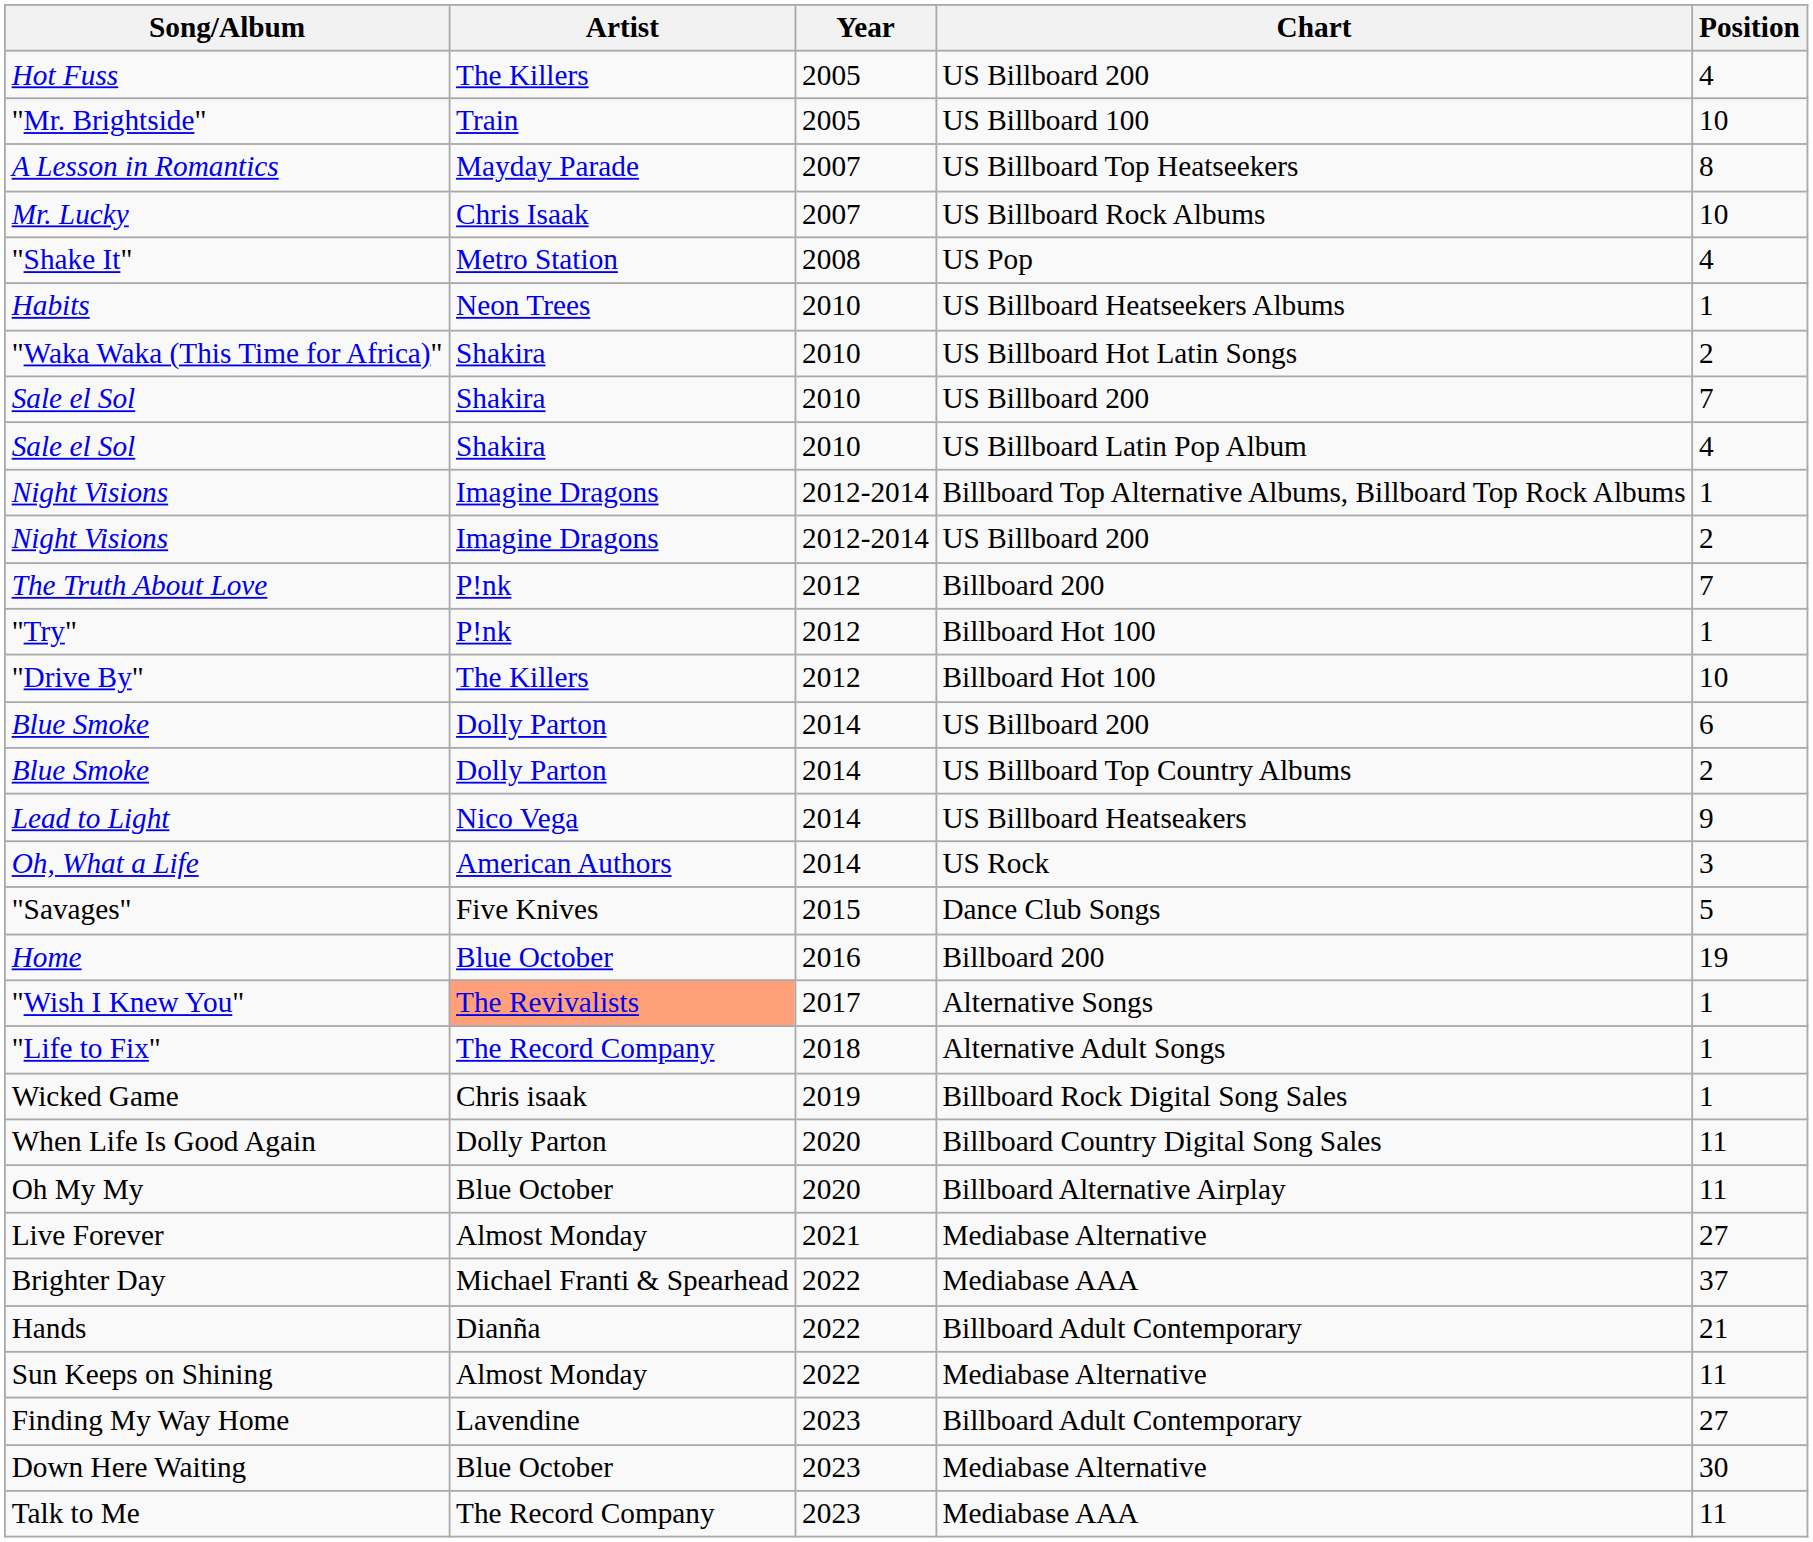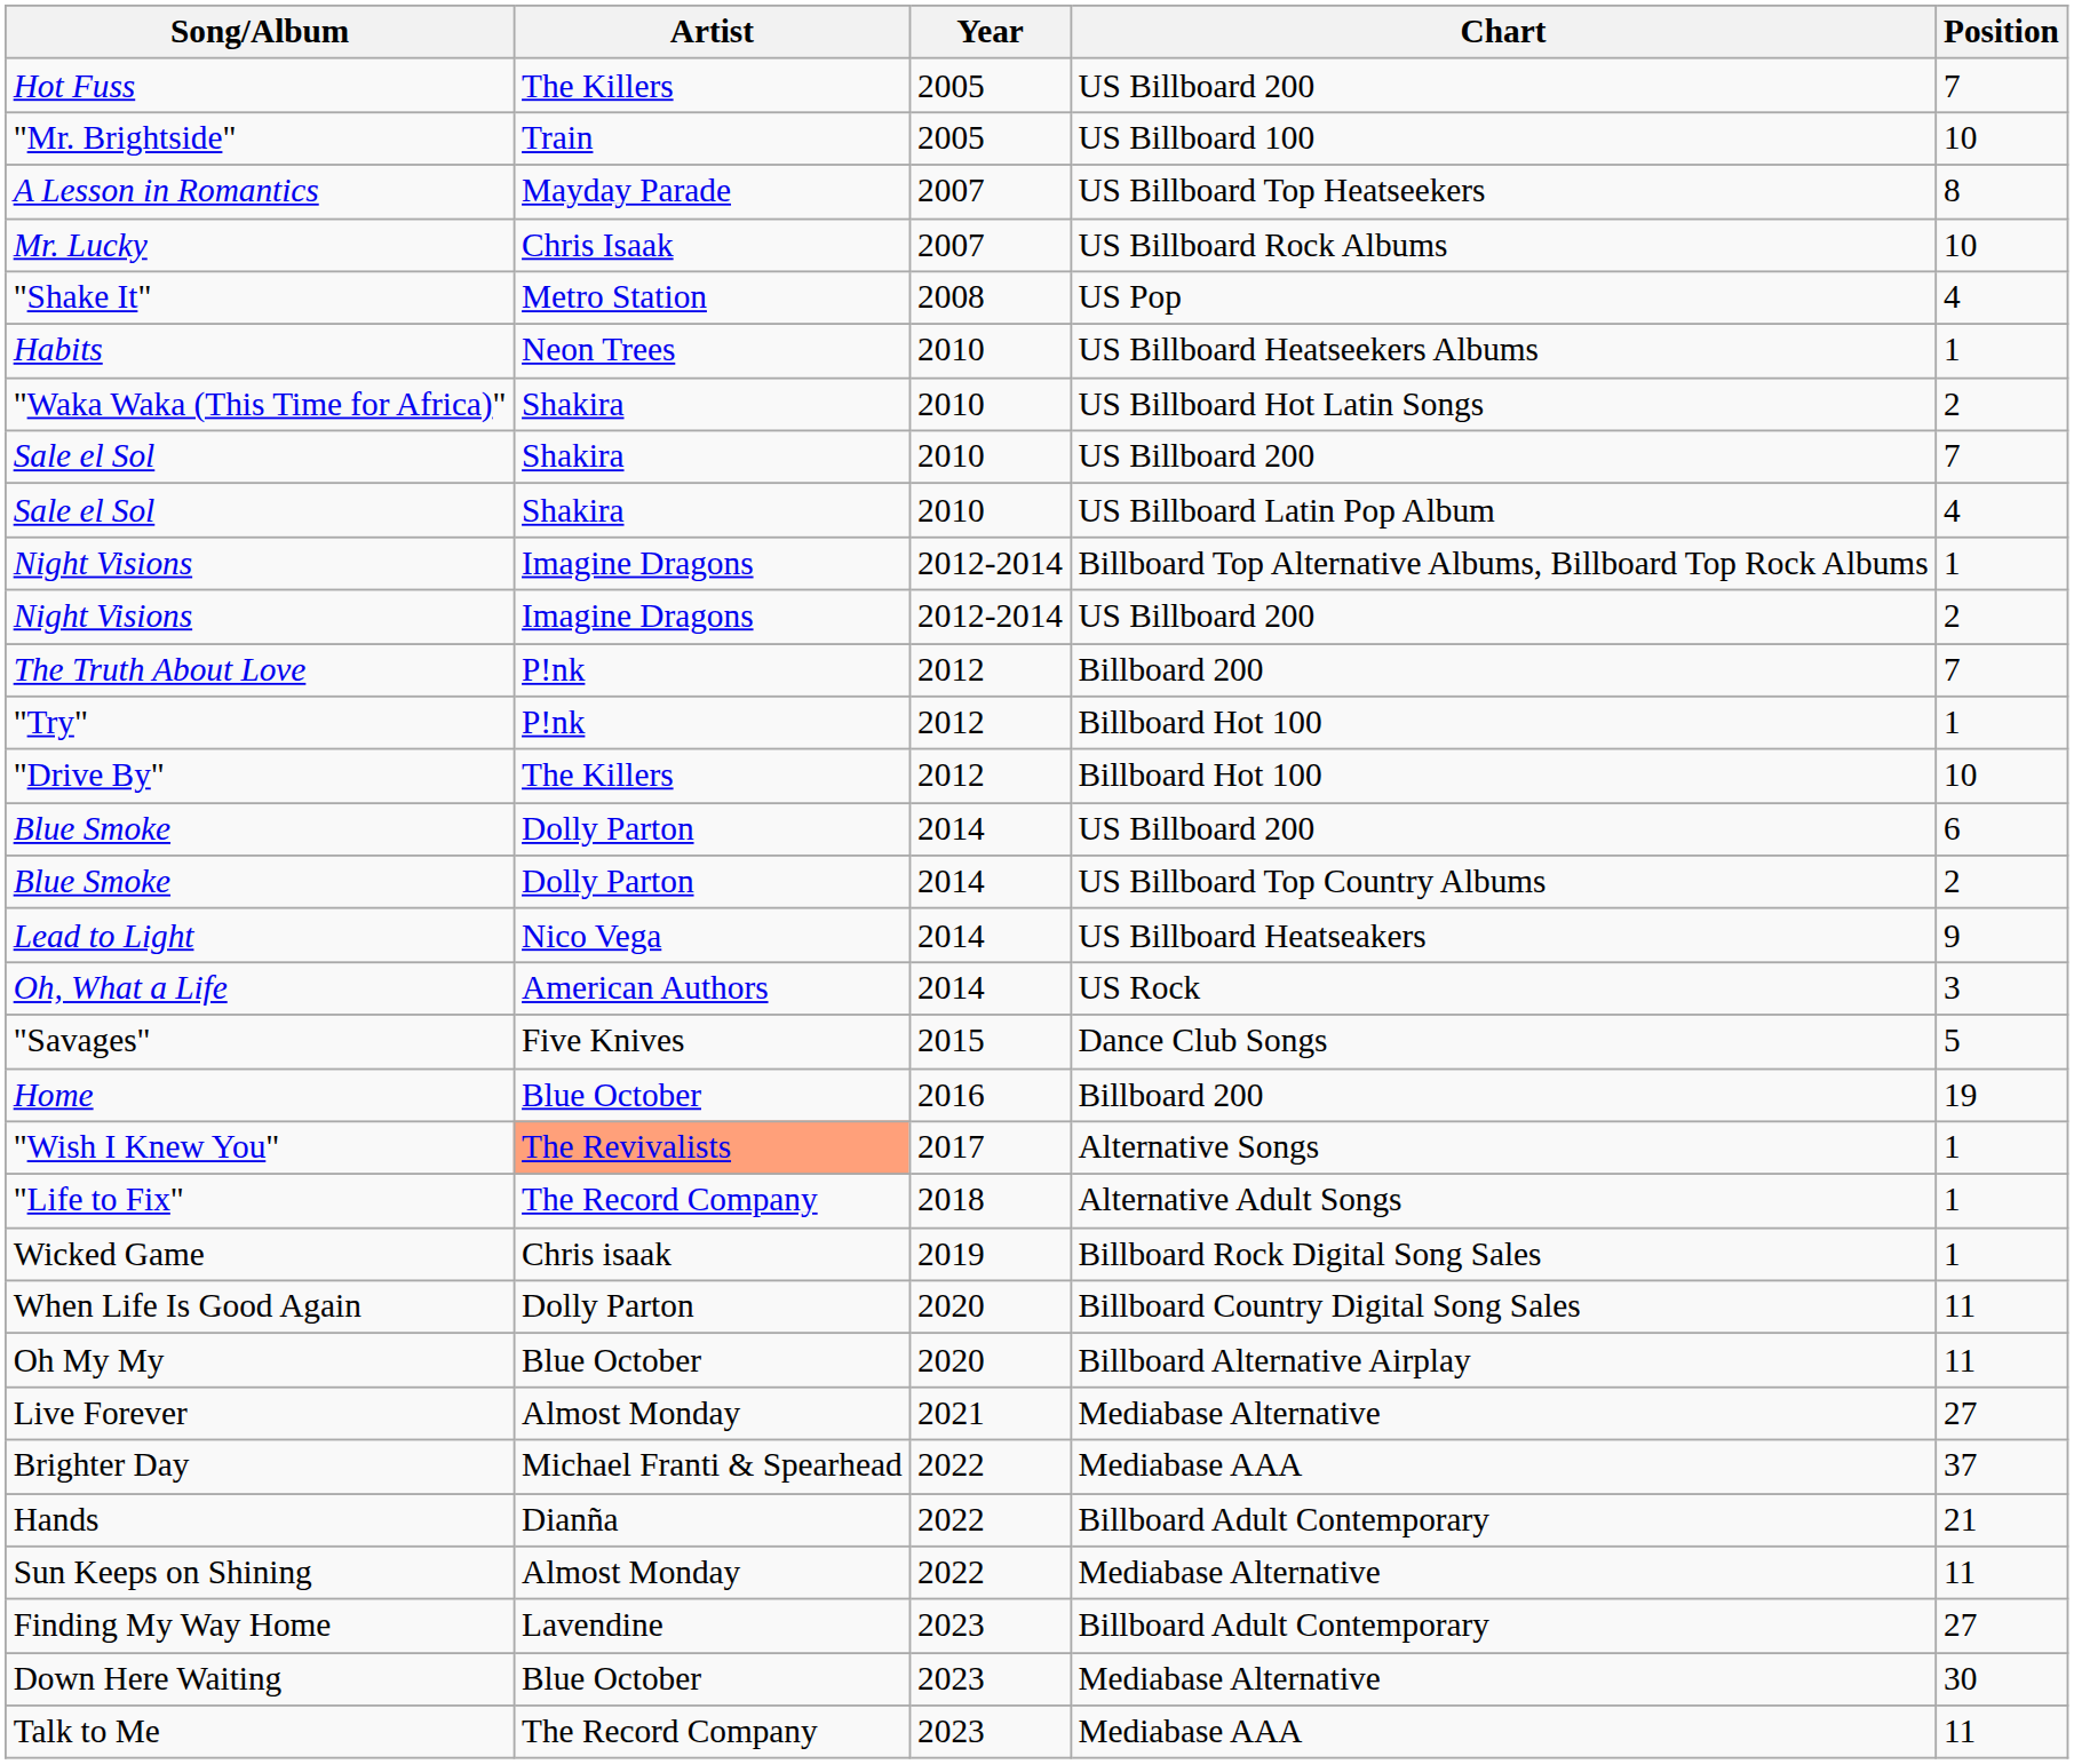Hot Fuss | Position: 4 -> 7
